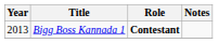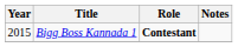Bigg Boss Kannada 1 | Year: 2013 -> 2015
